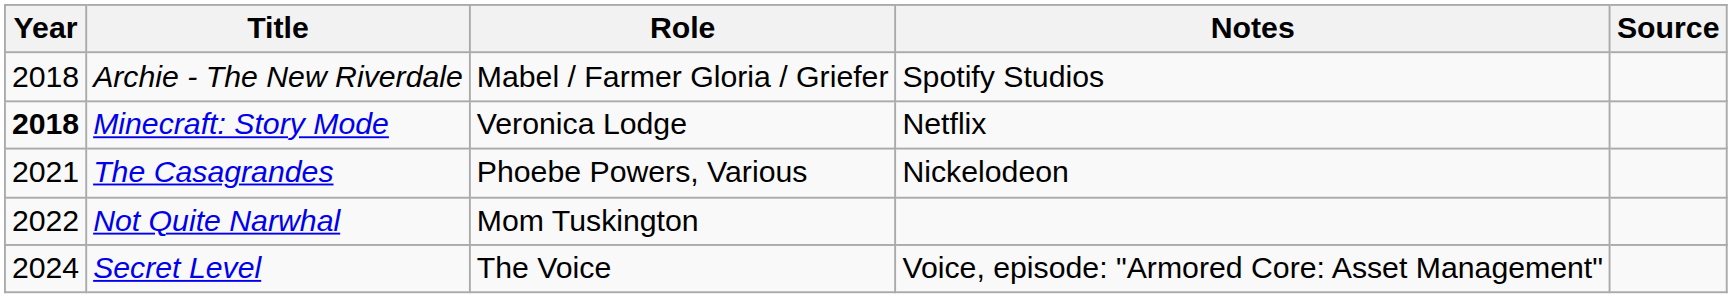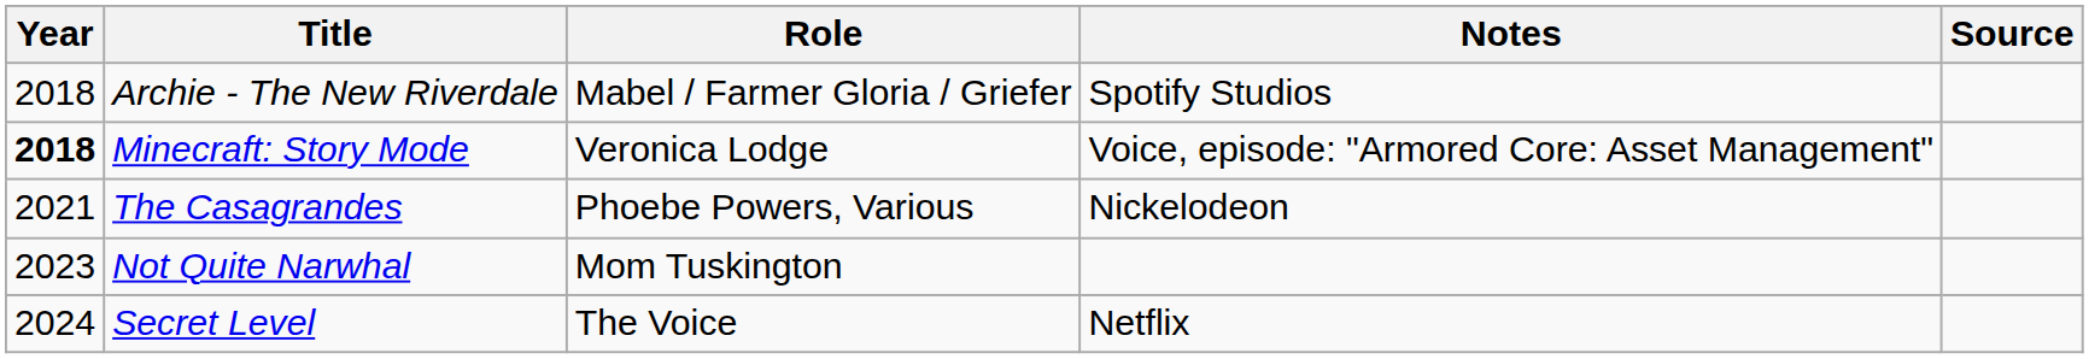Minecraft: Story Mode | Notes: Netflix -> Voice, episode: "Armored Core: Asset Management"
Not Quite Narwhal | Year: 2022 -> 2023
Secret Level | Notes: Voice, episode: "Armored Core: Asset Management" -> Netflix
